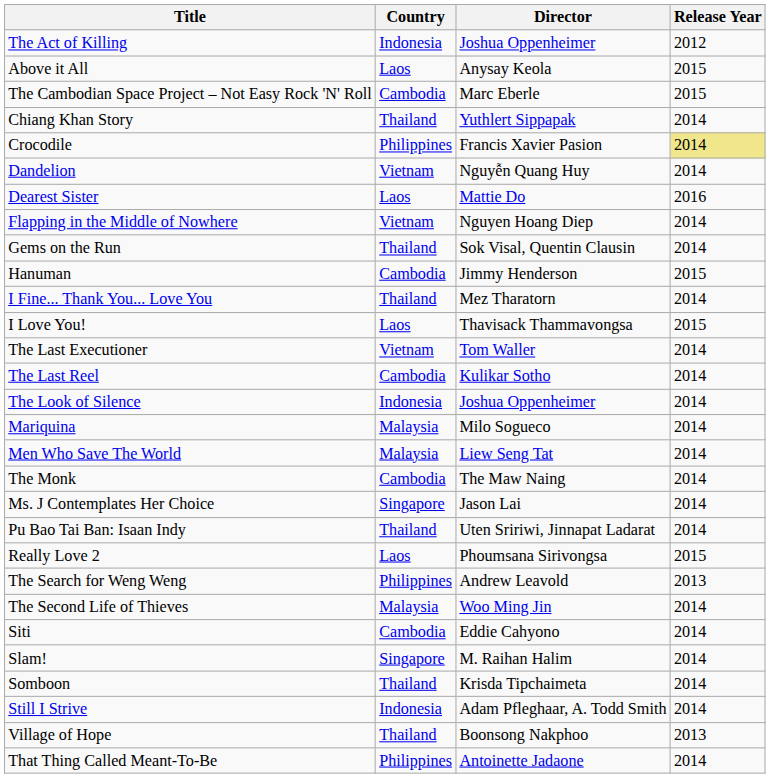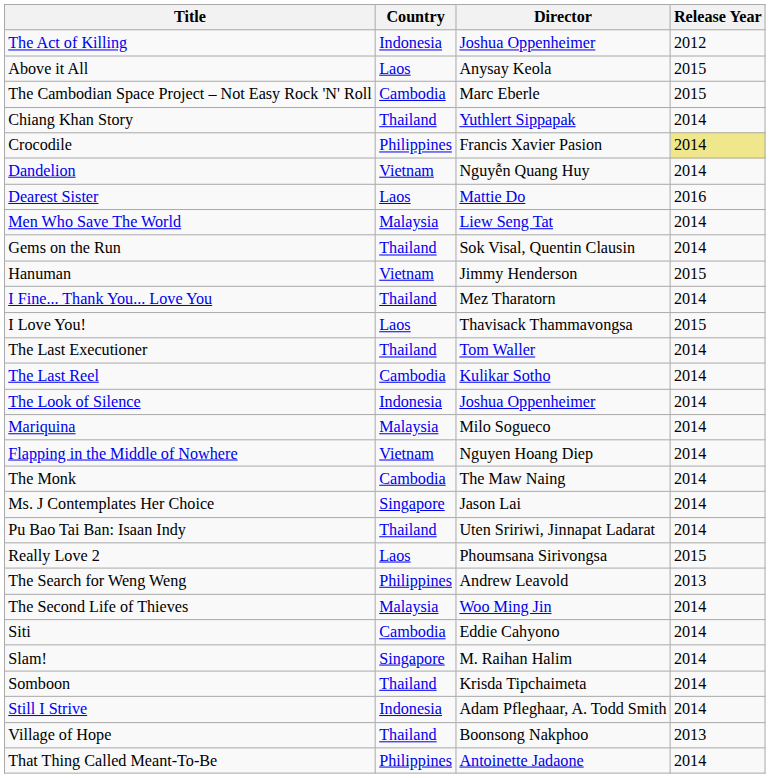rows swapped: Flapping in the Middle of Nowhere <-> Men Who Save The World
Hanuman | Country: Cambodia -> Vietnam
The Last Executioner | Country: Vietnam -> Thailand
